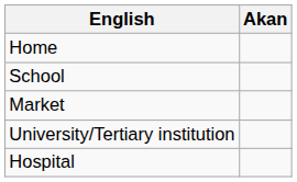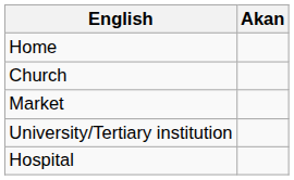- row: School
+ row: Church
